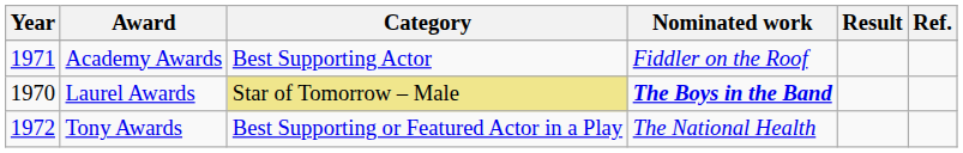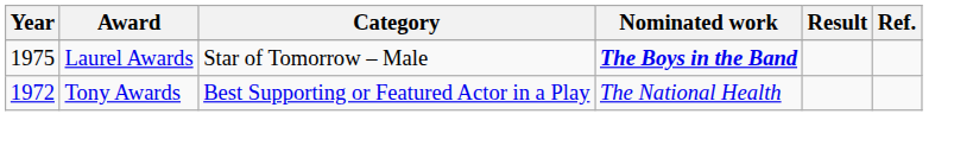- row: 1971 | Academy Awards | Best Supporting Actor | Fiddler on the Roof
Laurel Awards | Year: 1970 -> 1975
Laurel Awards | Category: khaki background -> no background
